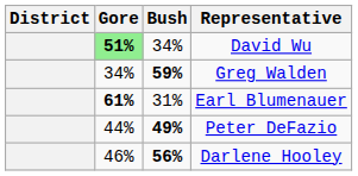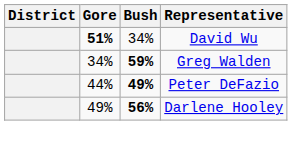David Wu | Gore: lightgreen background -> no background
- row: 61% | 31% | Earl Blumenauer
Darlene Hooley | Gore: 46% -> 49%
